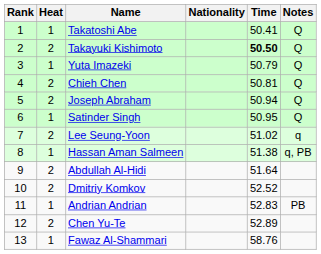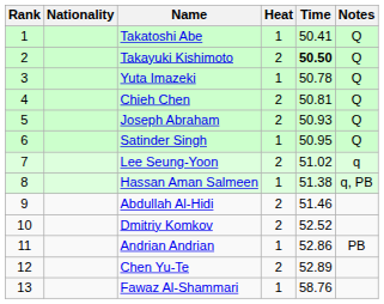columns swapped: Heat <-> Nationality
Yuta Imazeki | Time: 50.79 -> 50.78
Joseph Abraham | Time: 50.94 -> 50.93
Abdullah Al-Hidi | Time: 51.64 -> 51.46
Andrian Andrian | Time: 52.83 -> 52.86
